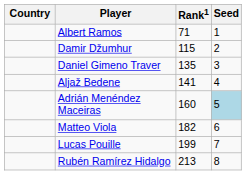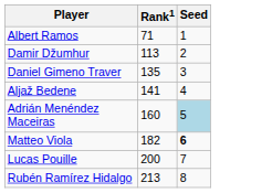- column: Country
Damir Džumhur | Rank1: 115 -> 113
Matteo Viola | Seed: normal -> bold
Lucas Pouille | Rank1: 199 -> 200
